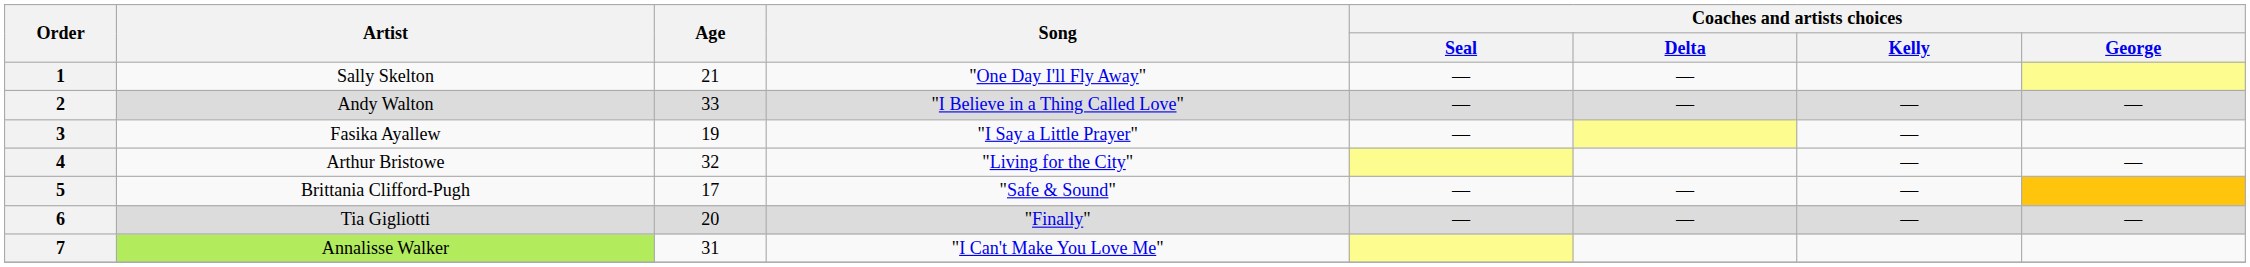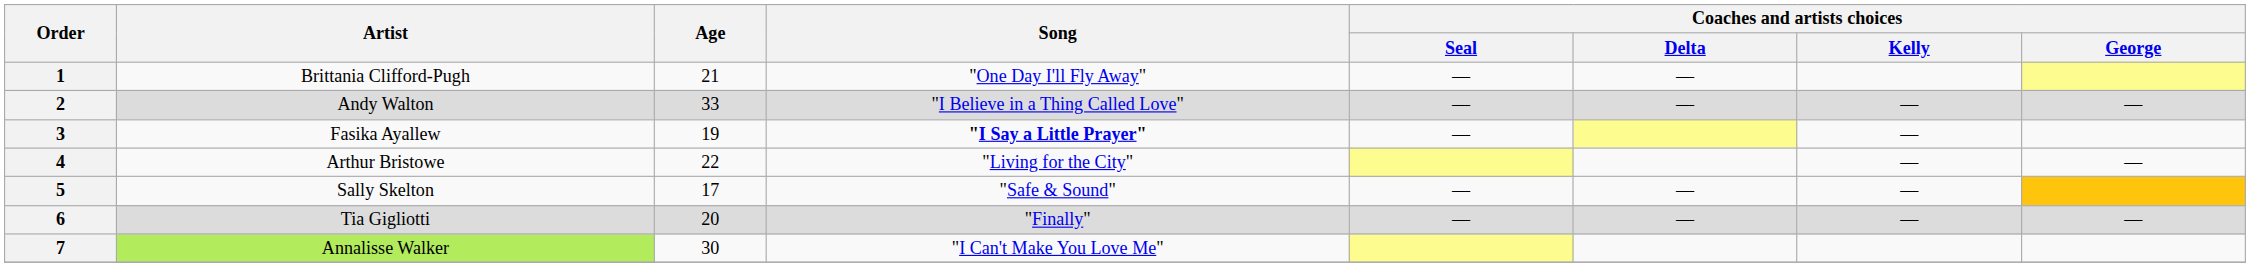1 | Artist: Sally Skelton -> Brittania Clifford-Pugh
3 | Song: normal -> bold
4 | Age: 32 -> 22
5 | Artist: Brittania Clifford-Pugh -> Sally Skelton
7 | Age: 31 -> 30
